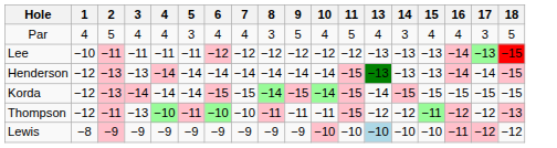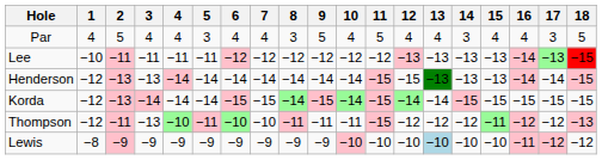+ column: 12 | 4 | −13 | −15 | −14 | −12 | −10
